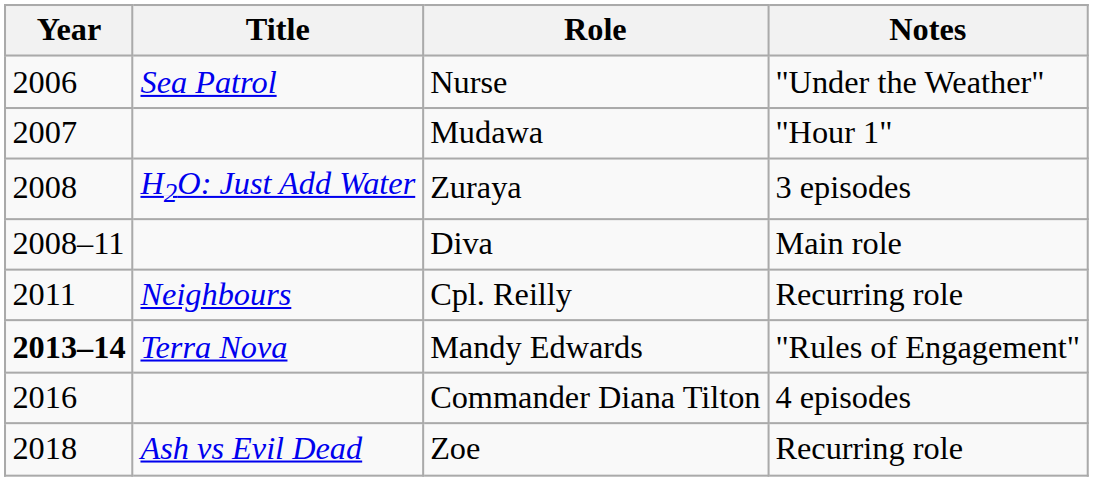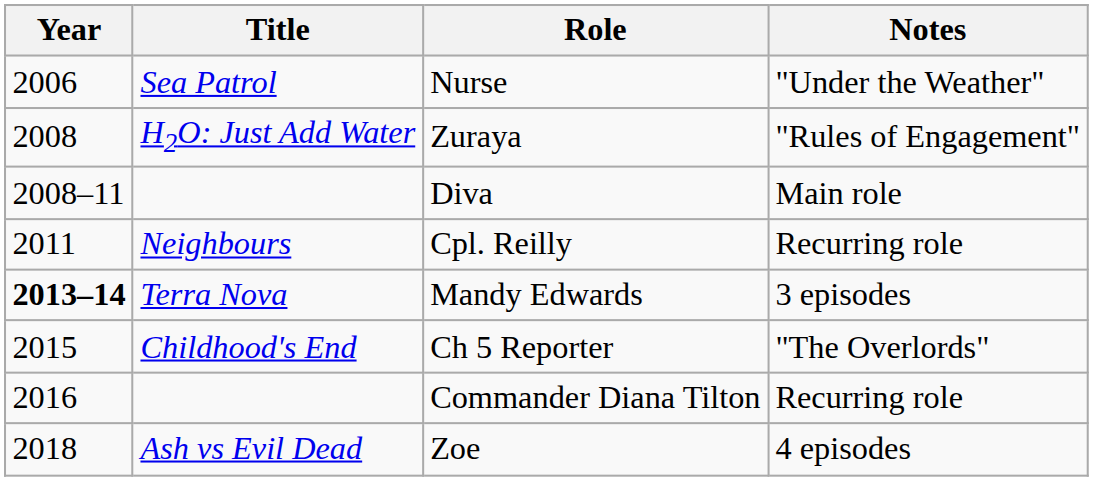- row: 2007 | Mudawa | "Hour 1"
Zuraya | Notes: 3 episodes -> "Rules of Engagement"
Mandy Edwards | Notes: "Rules of Engagement" -> 3 episodes
+ row: 2015 | Childhood's End | Ch 5 Reporter | "The Overlords"
Commander Diana Tilton | Notes: 4 episodes -> Recurring role
Zoe | Notes: Recurring role -> 4 episodes
